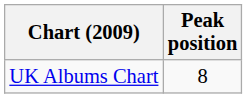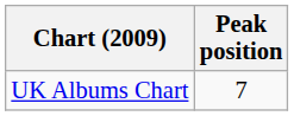UK Albums Chart | Peak position: 8 -> 7
